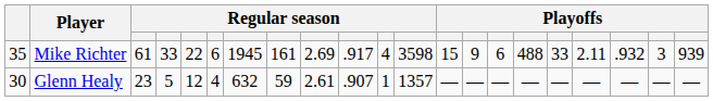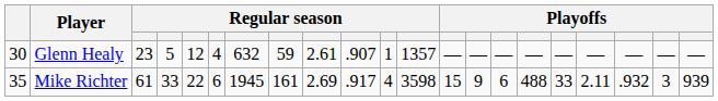rows swapped: Mike Richter <-> Glenn Healy
